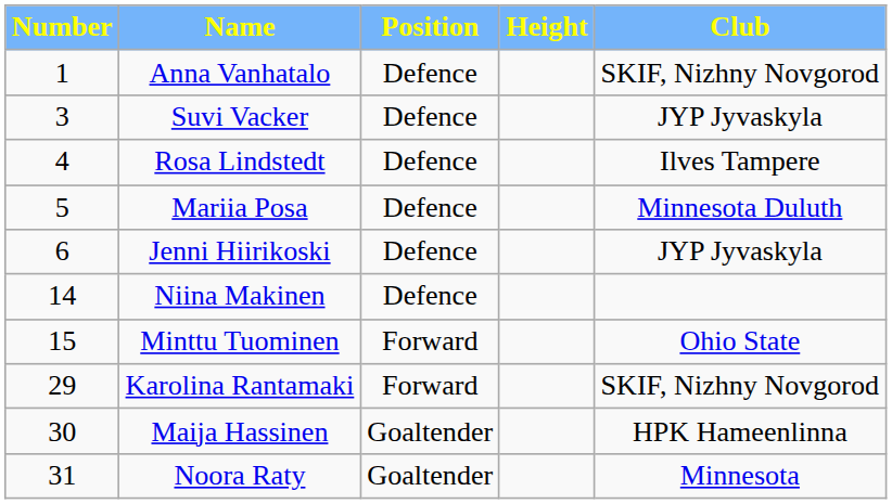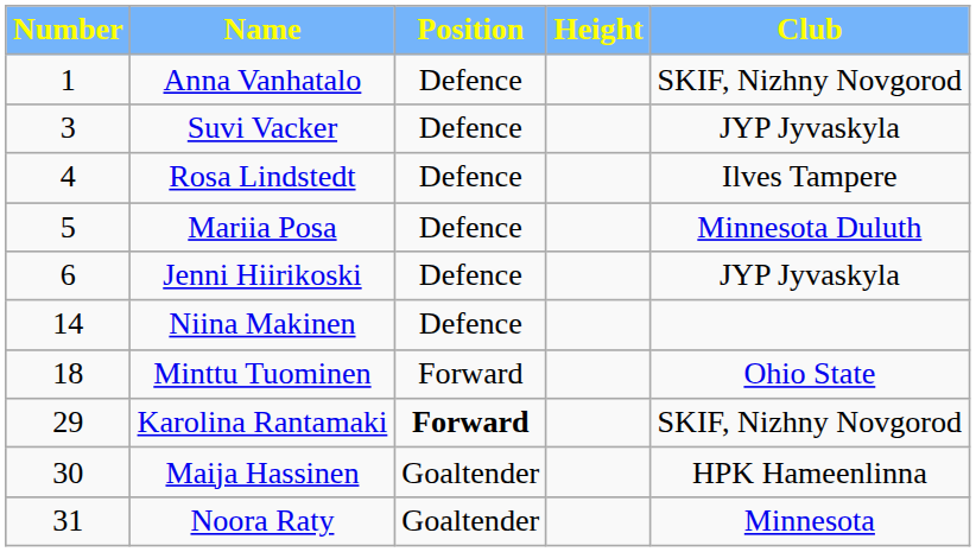Minttu Tuominen | Number: 15 -> 18
Karolina Rantamaki | Position: normal -> bold
